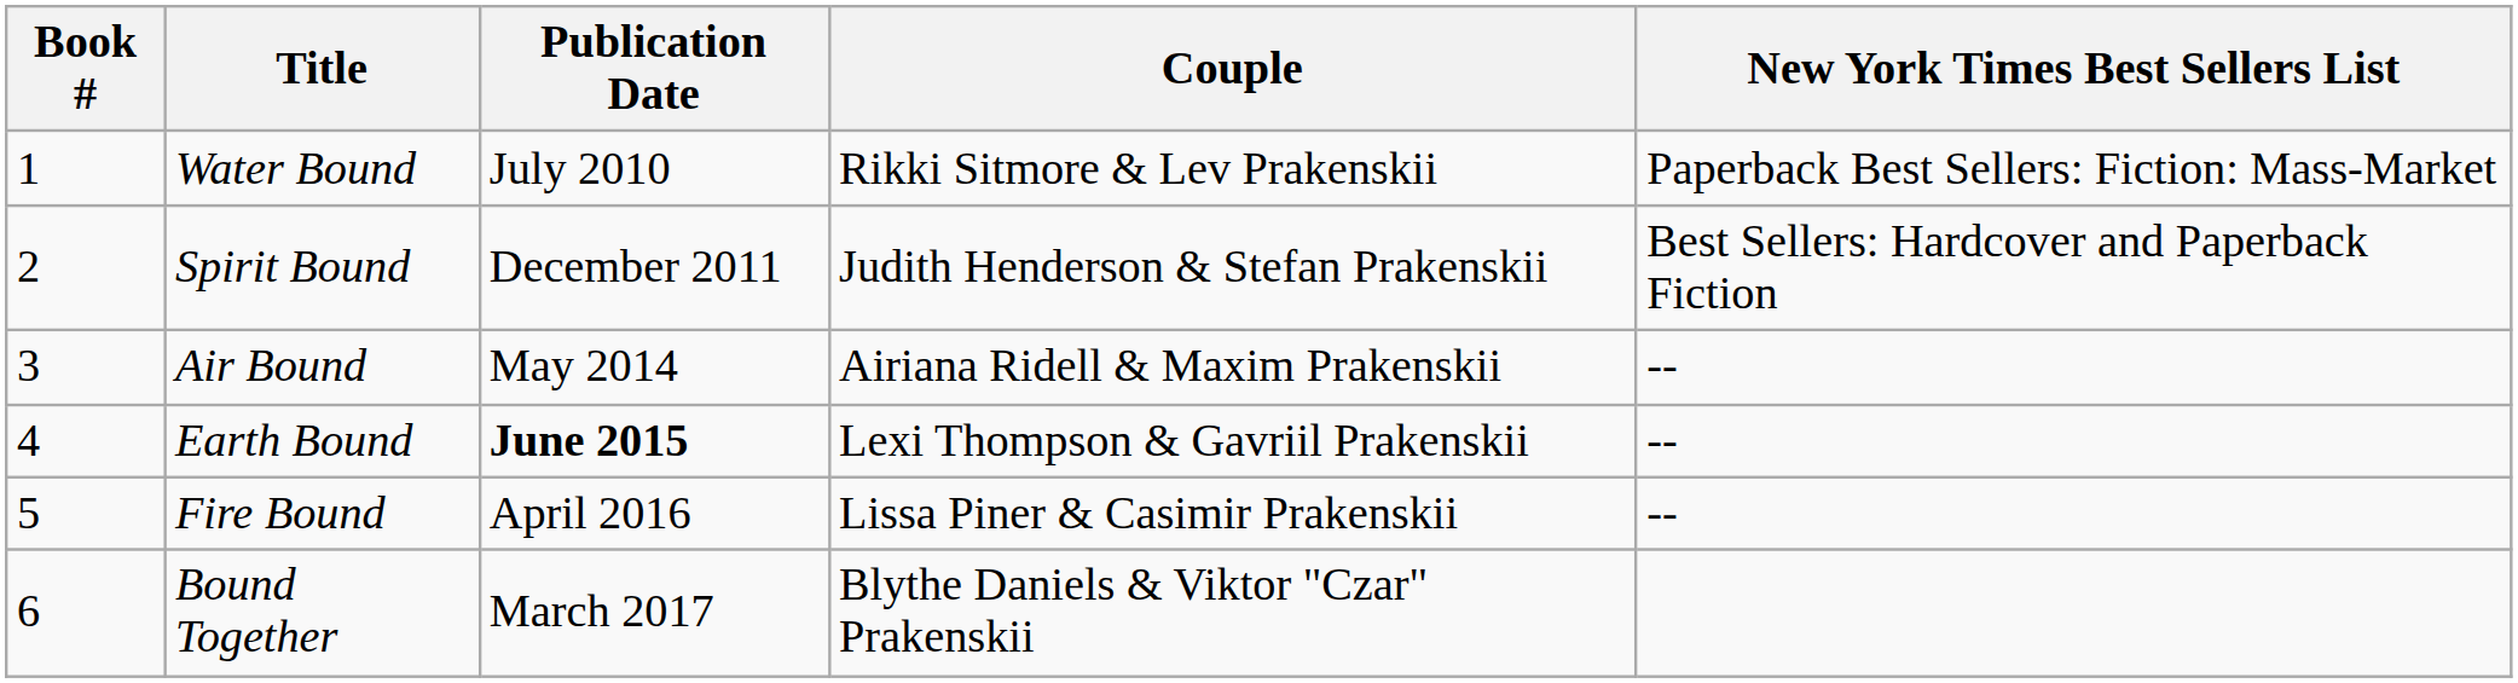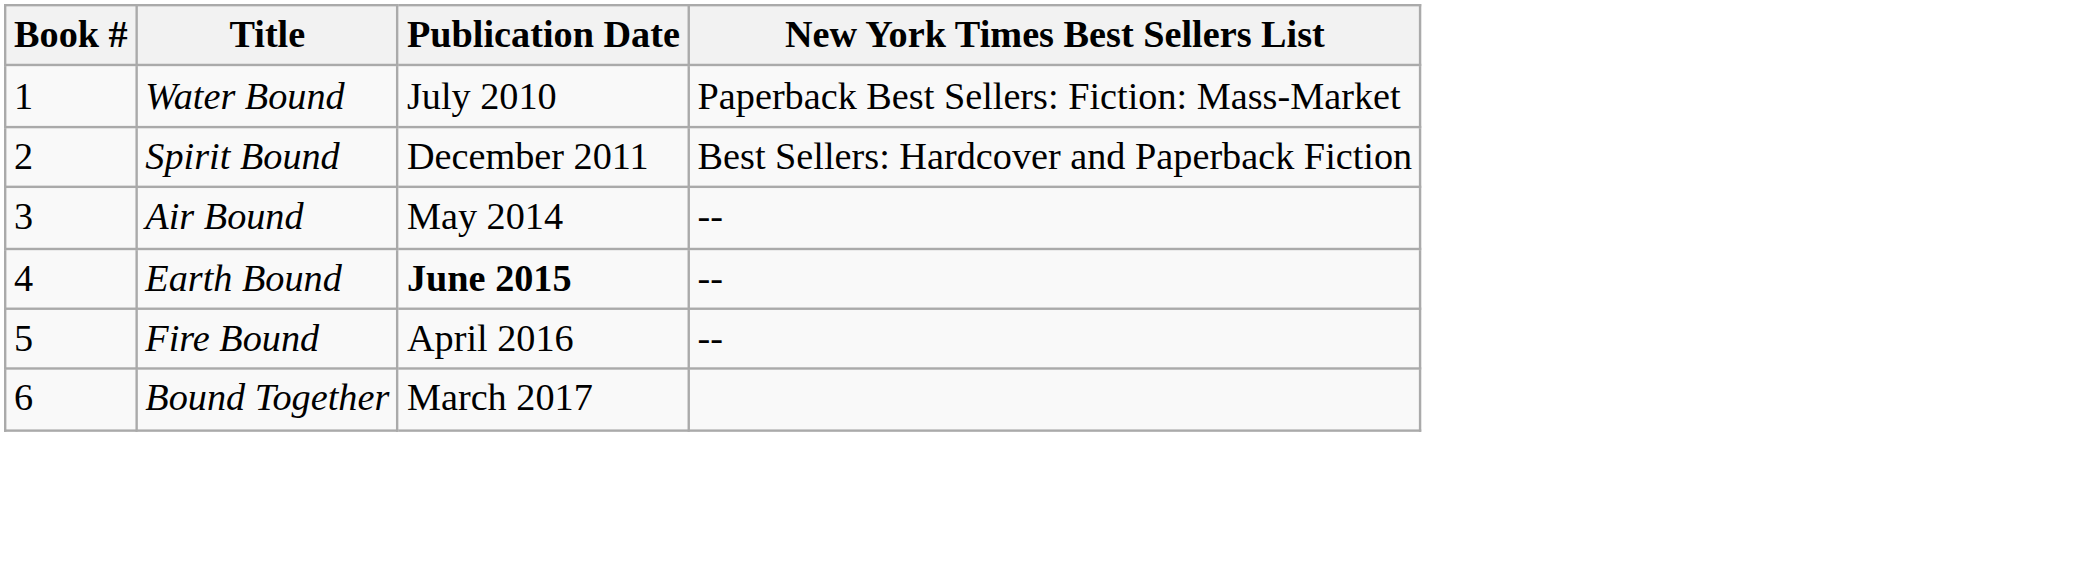- column: Couple | Rikki Sitmore & Lev Prakenskii | Judith Henderson & Stefan Prakenskii | Airiana Ridell & Maxim Prakenskii | Lexi Thompson & Gavriil Prakenskii | Lissa Piner & Casimir Prakenskii | Blythe Daniels & Viktor "Czar" Prakenskii
